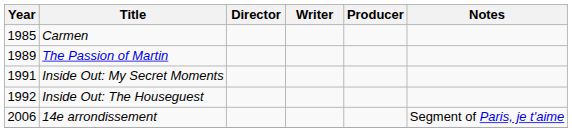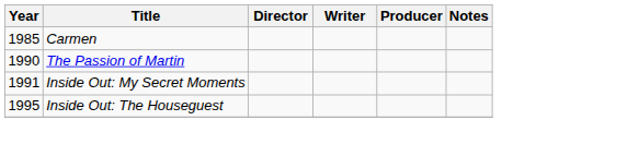The Passion of Martin | Year: 1989 -> 1990
Inside Out: The Houseguest | Year: 1992 -> 1995
- row: 2006 | 14e arrondissement | Segment of Paris, je t'aime
